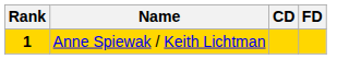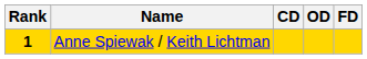+ column: OD
